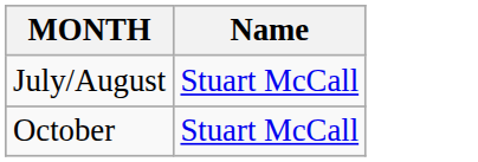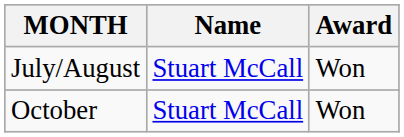+ column: Award | Won | Won
